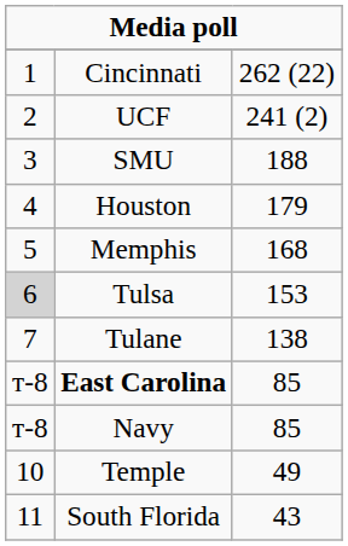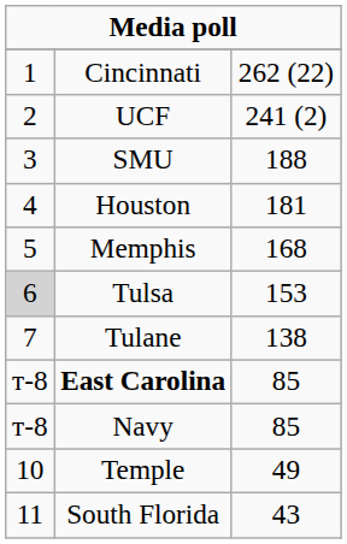Houston | column 3: 179 -> 181
